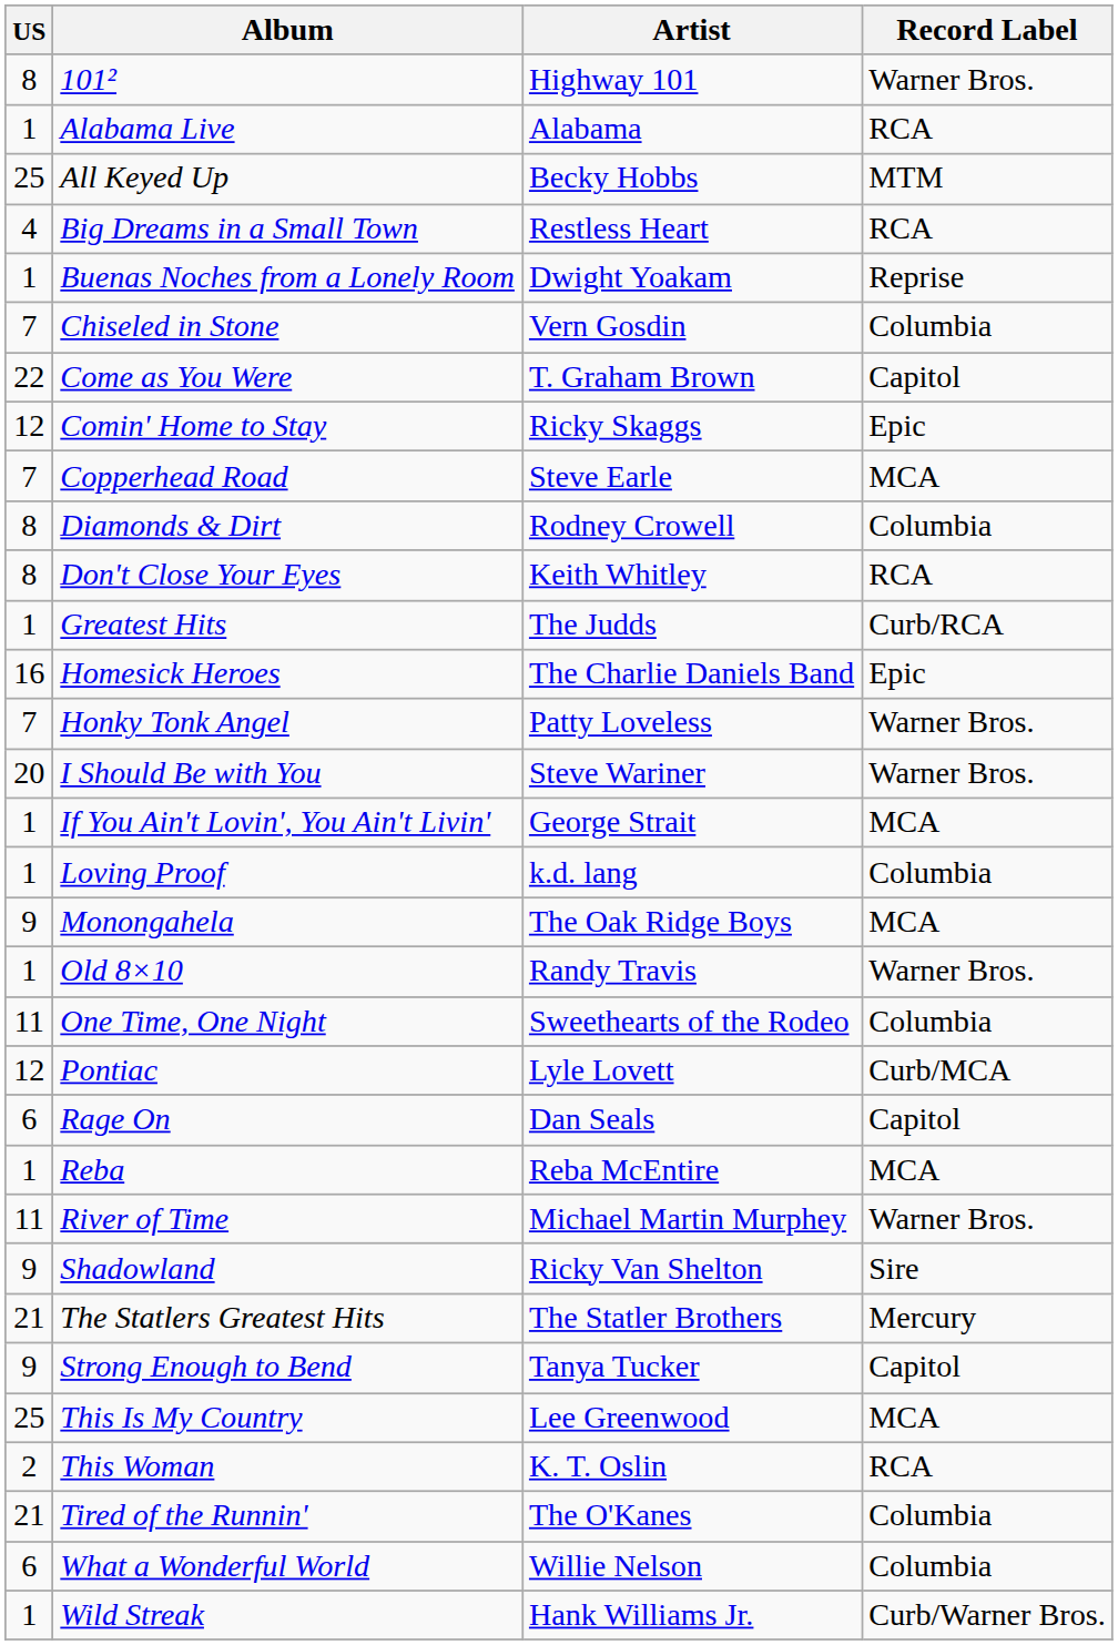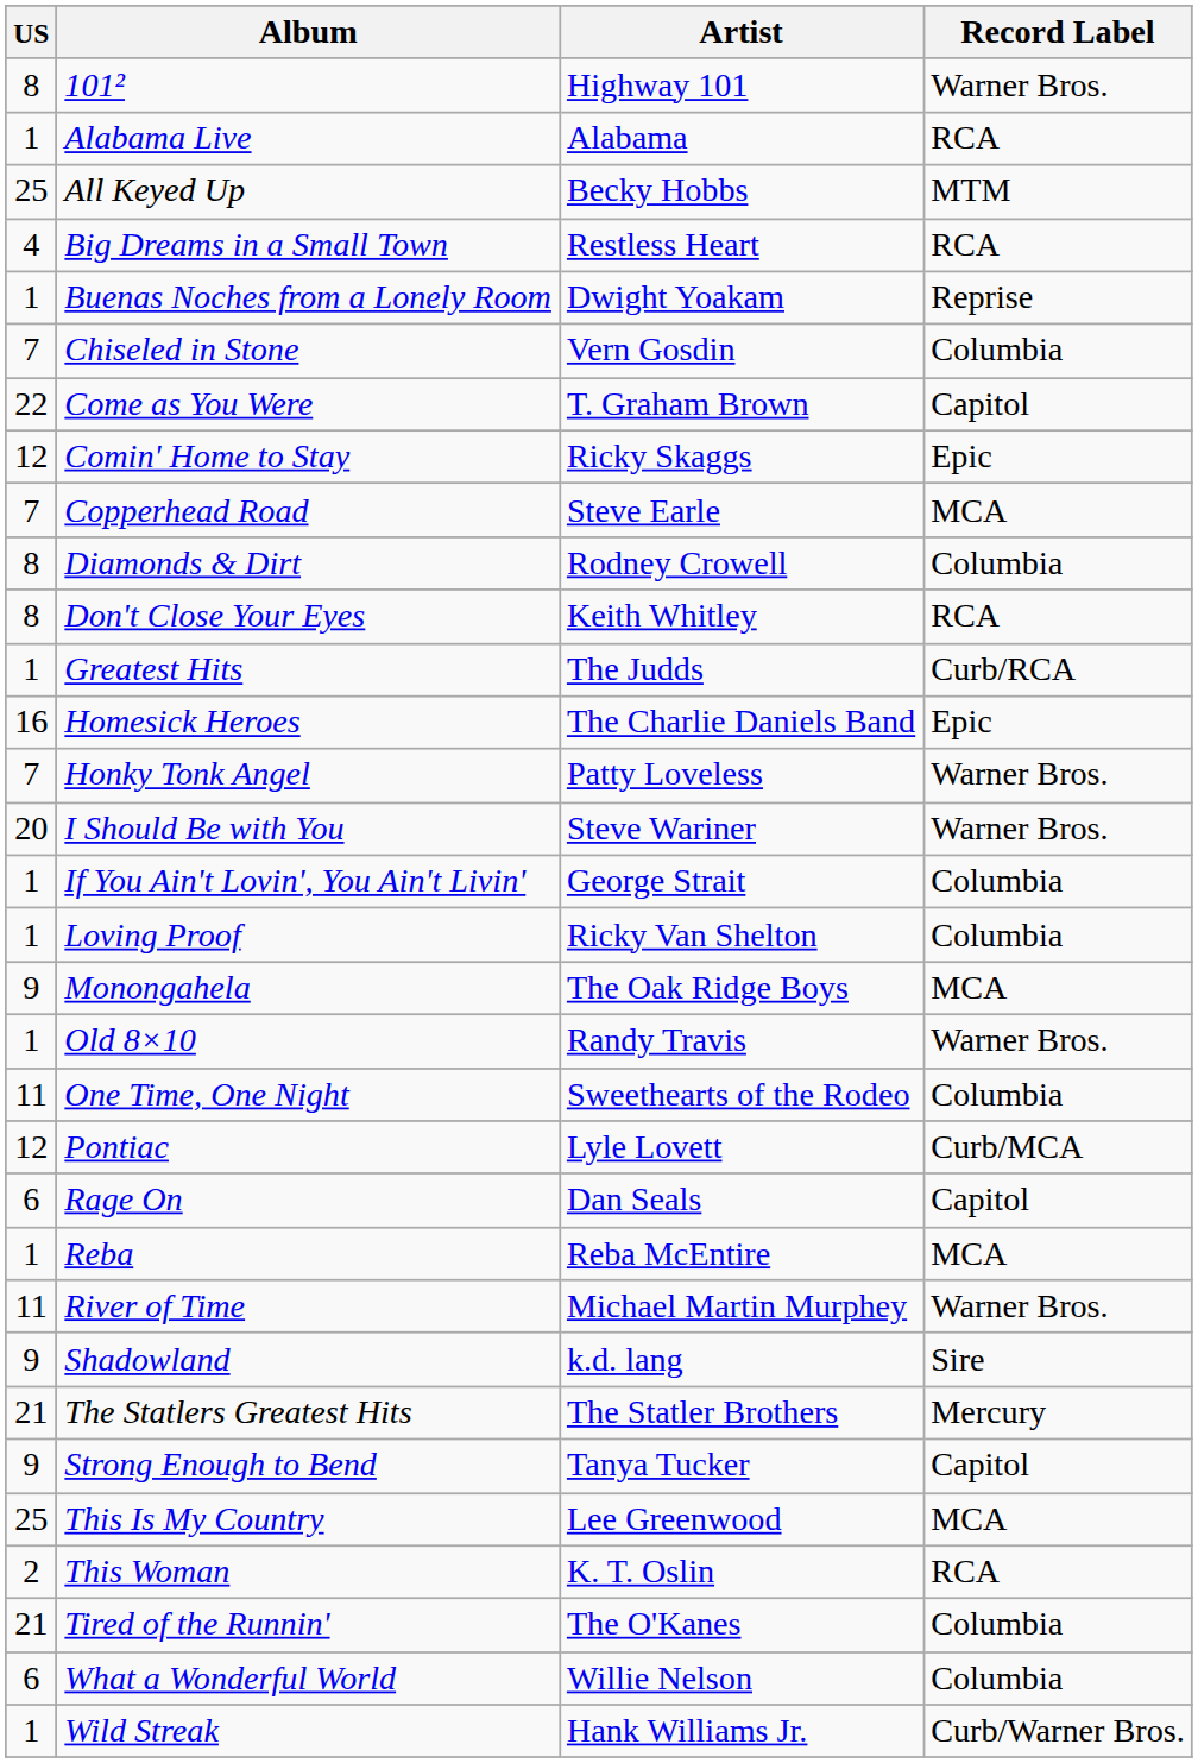If You Ain't Lovin', You Ain't Livin' | Record Label: MCA -> Columbia
Loving Proof | Artist: k.d. lang -> Ricky Van Shelton
Shadowland | Artist: Ricky Van Shelton -> k.d. lang
